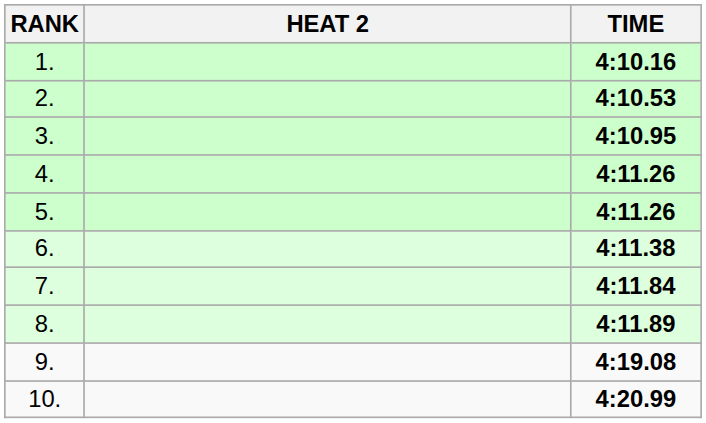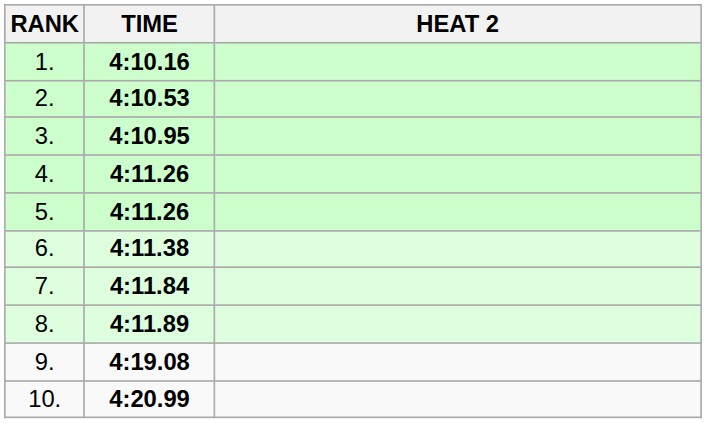columns swapped: HEAT 2 <-> TIME
